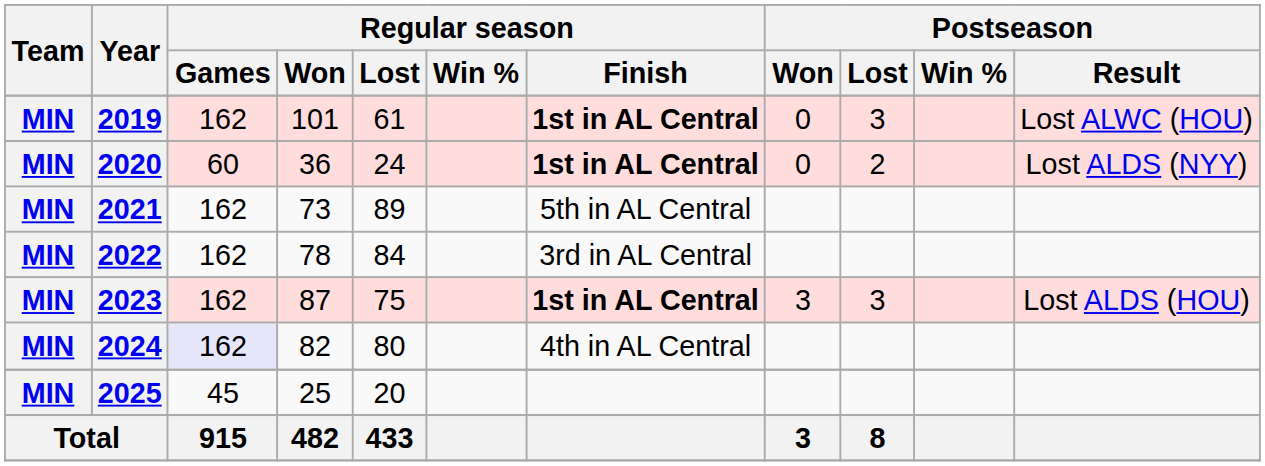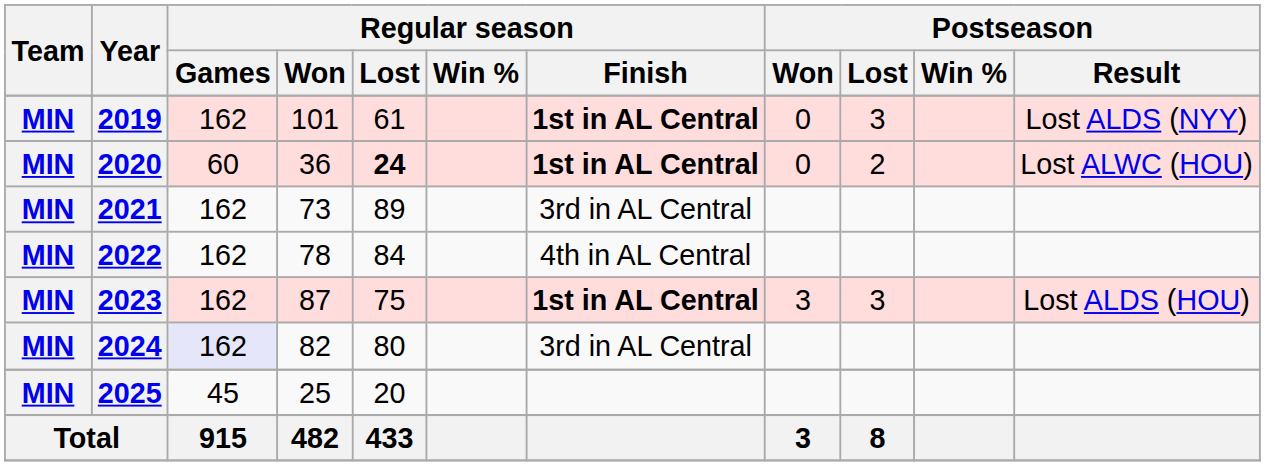2019 | Postseason / Result: Lost ALWC (HOU) -> Lost ALDS (NYY)
2020 | Regular season / Lost: normal -> bold
2020 | Postseason / Result: Lost ALDS (NYY) -> Lost ALWC (HOU)
2021 | Regular season / Finish: 5th in AL Central -> 3rd in AL Central
2022 | Regular season / Finish: 3rd in AL Central -> 4th in AL Central
2024 | Regular season / Finish: 4th in AL Central -> 3rd in AL Central
